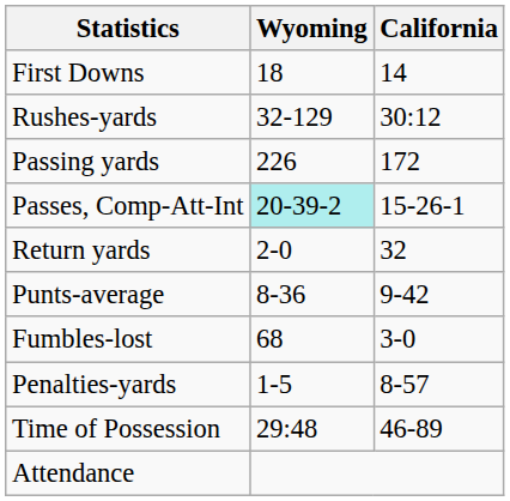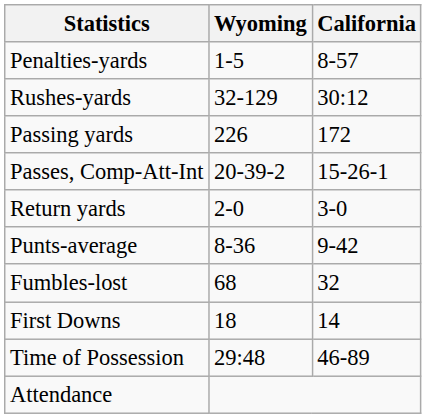rows swapped: First Downs <-> Penalties-yards
Passes, Comp-Att-Int | Wyoming: paleturquoise background -> no background
Return yards | California: 32 -> 3-0
Fumbles-lost | California: 3-0 -> 32
